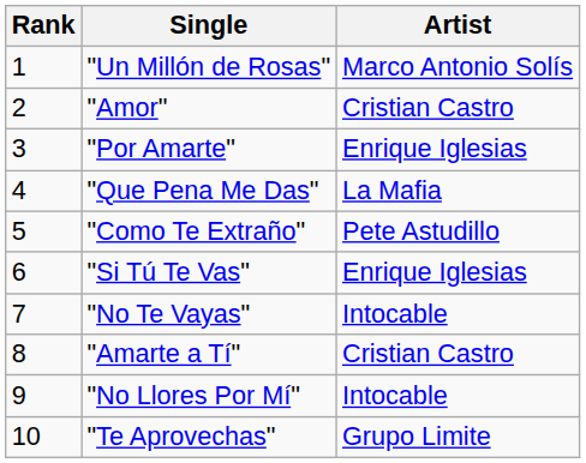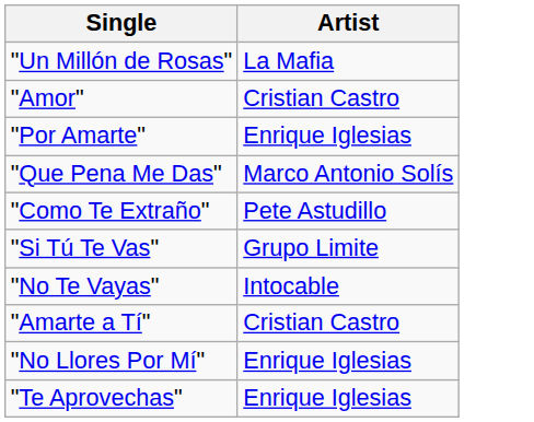- column: Rank | 1 | 2 | 3 | 4 | 5 | 6 | 7 | 8 | 9 | 10
"Un Millón de Rosas" | Artist: Marco Antonio Solís -> La Mafia
"Que Pena Me Das" | Artist: La Mafia -> Marco Antonio Solís
"Si Tú Te Vas" | Artist: Enrique Iglesias -> Grupo Limite
"No Llores Por Mí" | Artist: Intocable -> Enrique Iglesias
"Te Aprovechas" | Artist: Grupo Limite -> Enrique Iglesias
